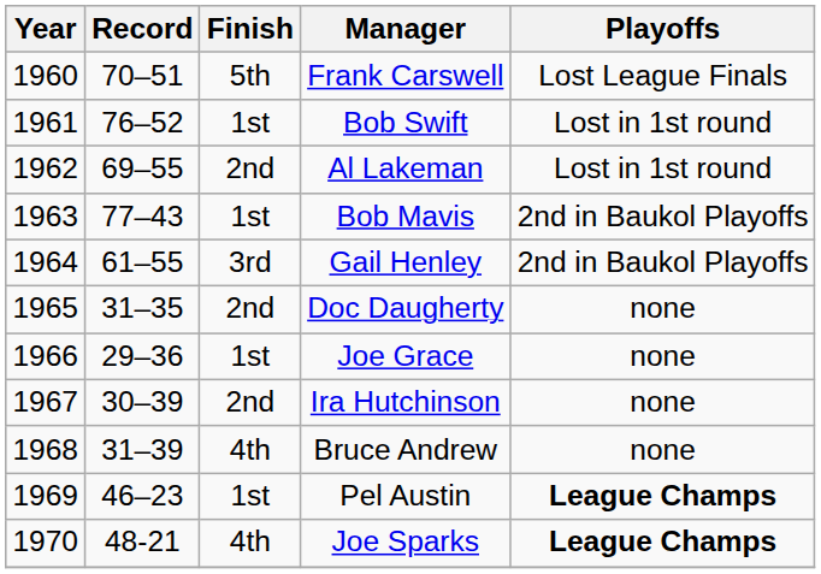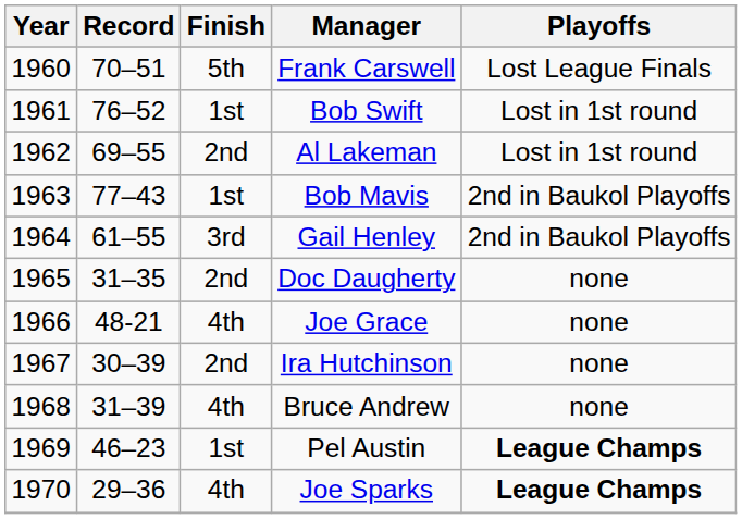Joe Grace | Record: 29–36 -> 48-21
Joe Grace | Finish: 1st -> 4th
Joe Sparks | Record: 48-21 -> 29–36
